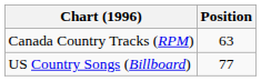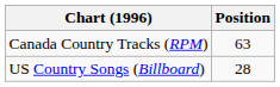US Country Songs (Billboard) | Position: 77 -> 28
